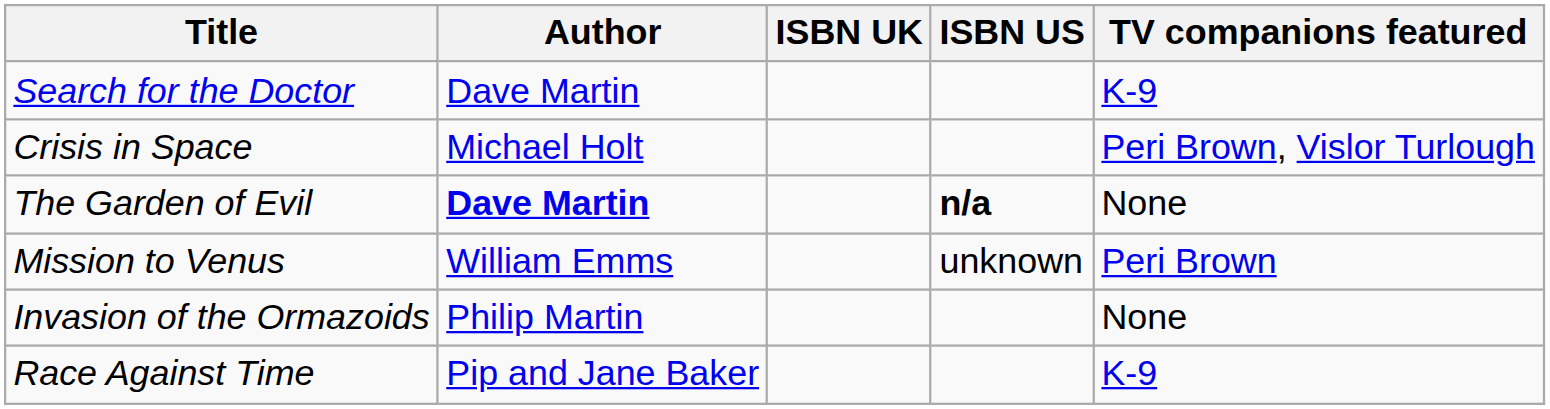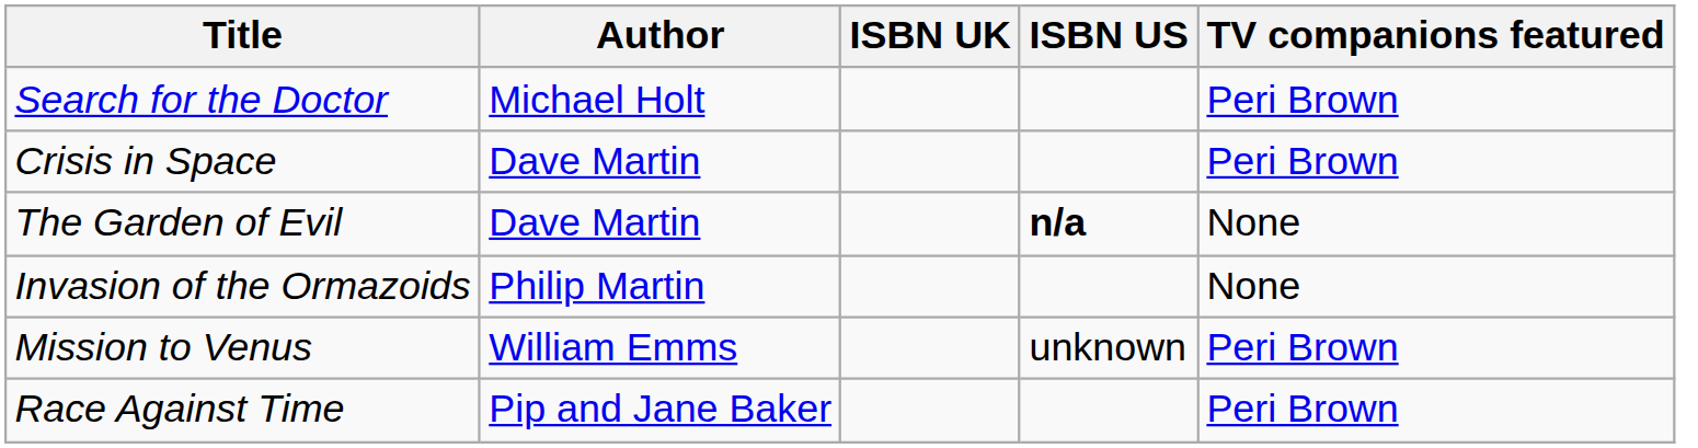Search for the Doctor | Author: Dave Martin -> Michael Holt
Search for the Doctor | TV companions featured: K-9 -> Peri Brown
Crisis in Space | Author: Michael Holt -> Dave Martin
Crisis in Space | TV companions featured: Peri Brown, Vislor Turlough -> Peri Brown
The Garden of Evil | Author: bold -> normal
rows swapped: Mission to Venus <-> Invasion of the Ormazoids
Race Against Time | TV companions featured: K-9 -> Peri Brown
